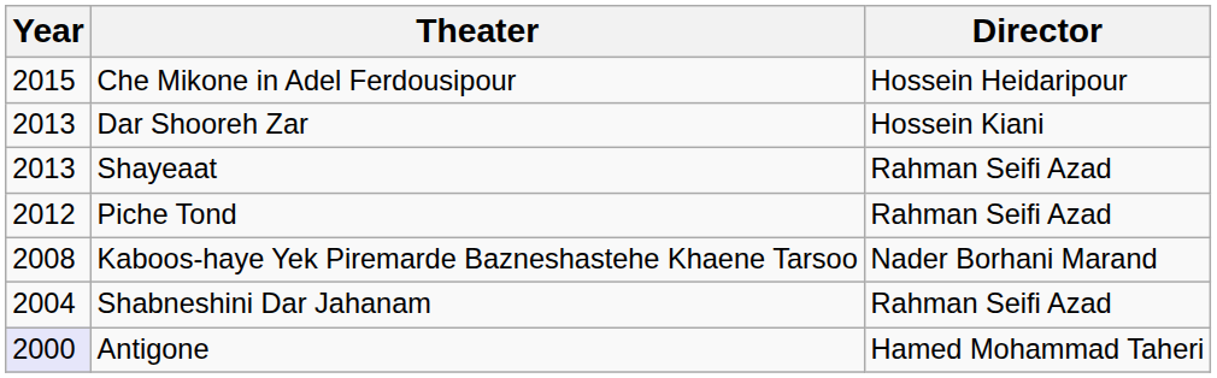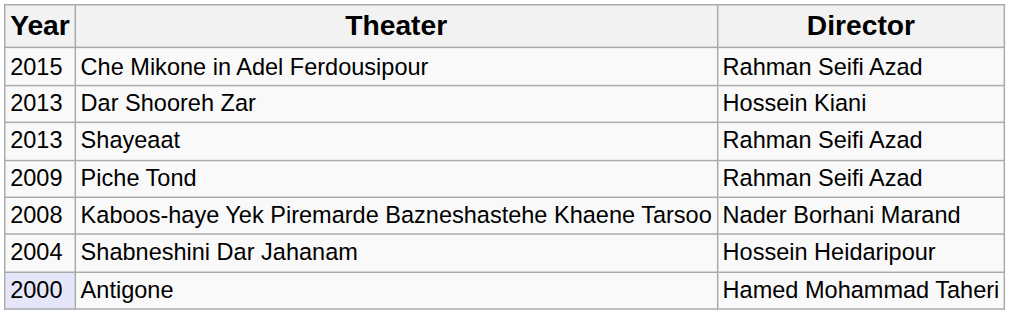Che Mikone in Adel Ferdousipour | Director: Hossein Heidaripour -> Rahman Seifi Azad
Piche Tond | Year: 2012 -> 2009
Shabneshini Dar Jahanam | Director: Rahman Seifi Azad -> Hossein Heidaripour
